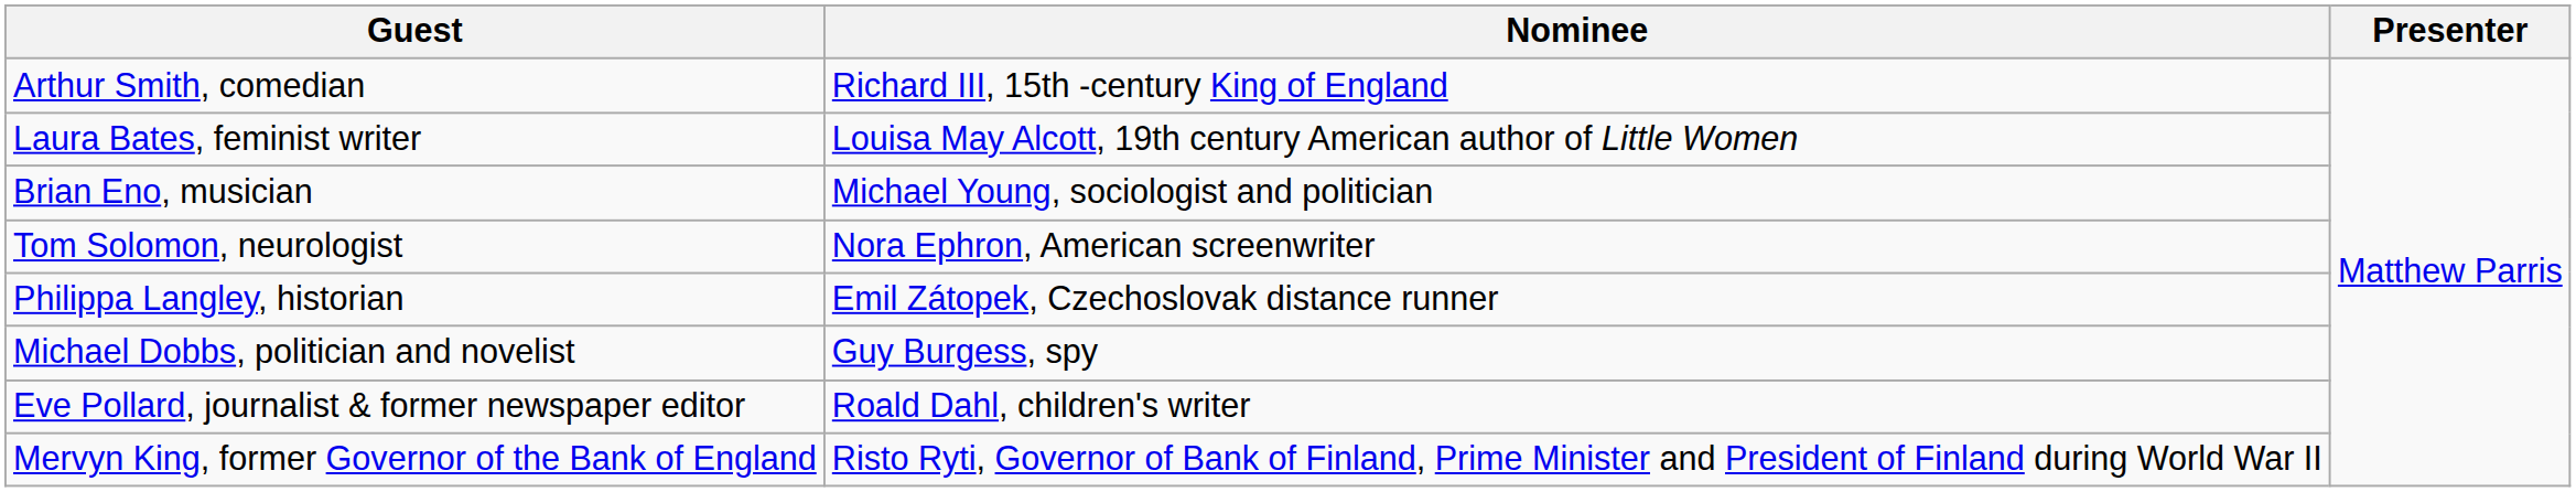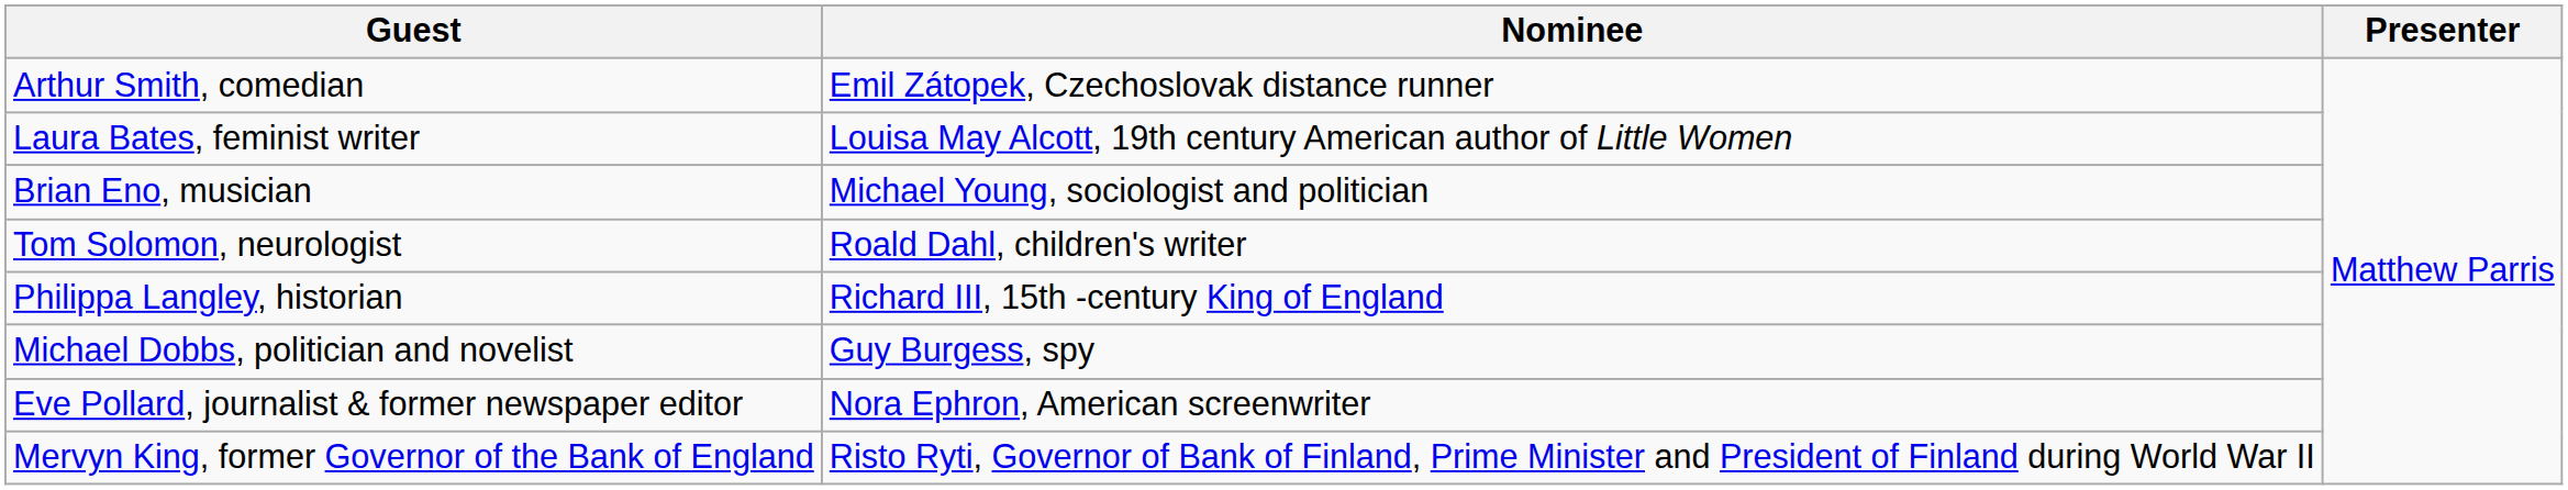Arthur Smith, comedian | Nominee: Richard III, 15th -century King of England -> Emil Zátopek, Czechoslovak distance runner
Tom Solomon, neurologist | Nominee: Nora Ephron, American screenwriter -> Roald Dahl, children's writer
Philippa Langley, historian | Nominee: Emil Zátopek, Czechoslovak distance runner -> Richard III, 15th -century King of England
Eve Pollard, journalist & former newspaper editor | Nominee: Roald Dahl, children's writer -> Nora Ephron, American screenwriter
